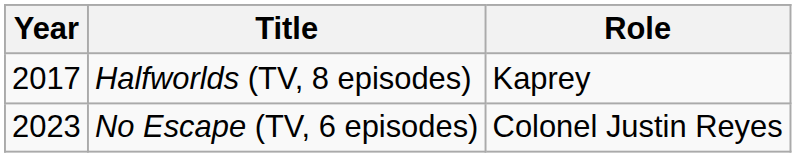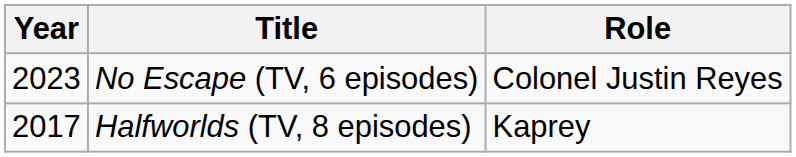rows swapped: Halfworlds (TV, 8 episodes) <-> No Escape (TV, 6 episodes)
